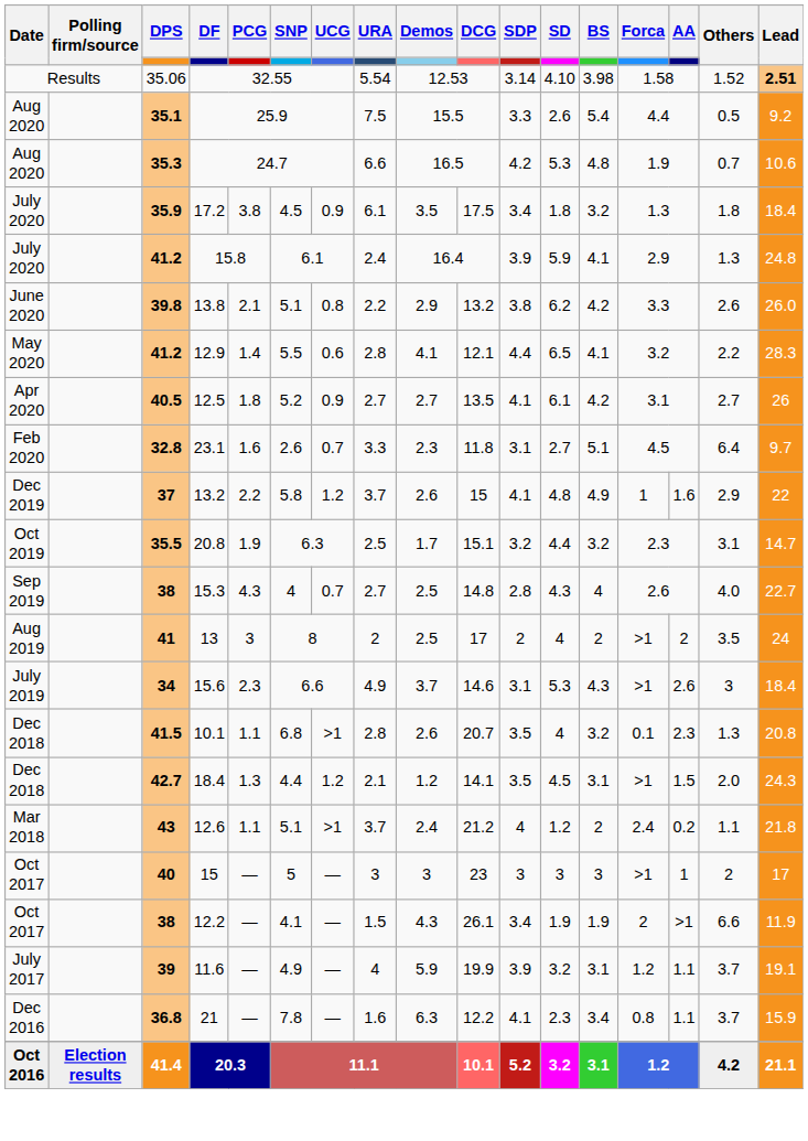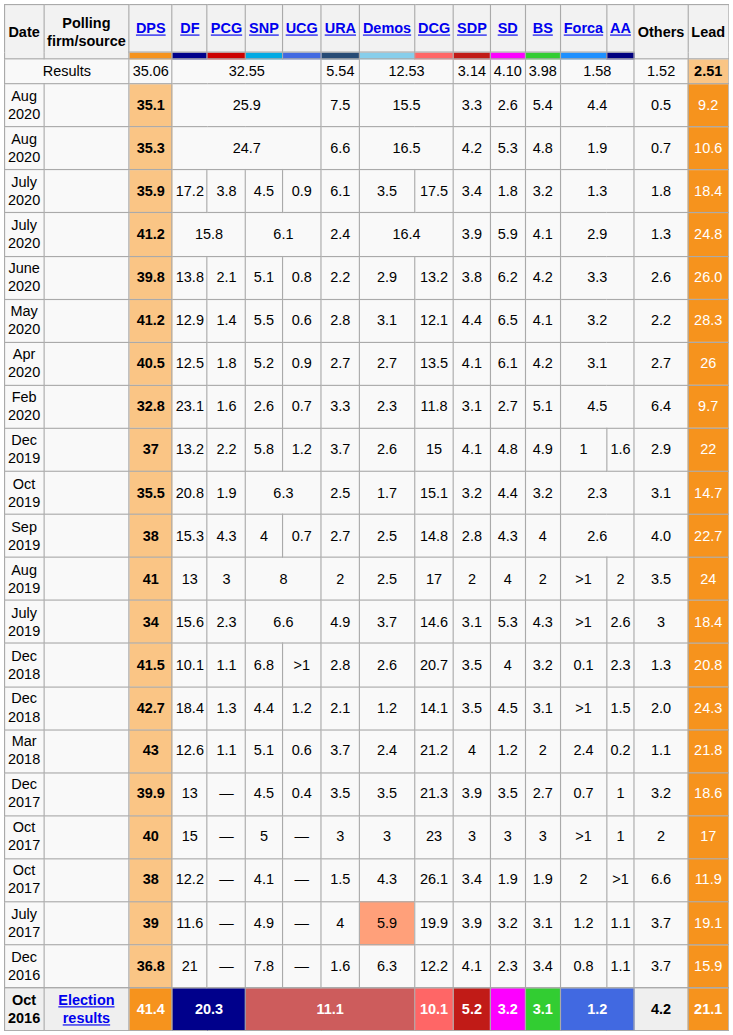12.9 | Demos: 4.1 -> 3.1
12.6 | UCG: >1 -> 0.6
+ row: Dec 2017 | 39.9 | 13 | — | 4.5 | 0.4 | 3.5 | 3.5 | 21.3 | 3.9 | 3.5 | 2.7 | 0.7 | 1 | 3.2 | 18.6
11.6 | Demos: no background -> lightsalmon background
